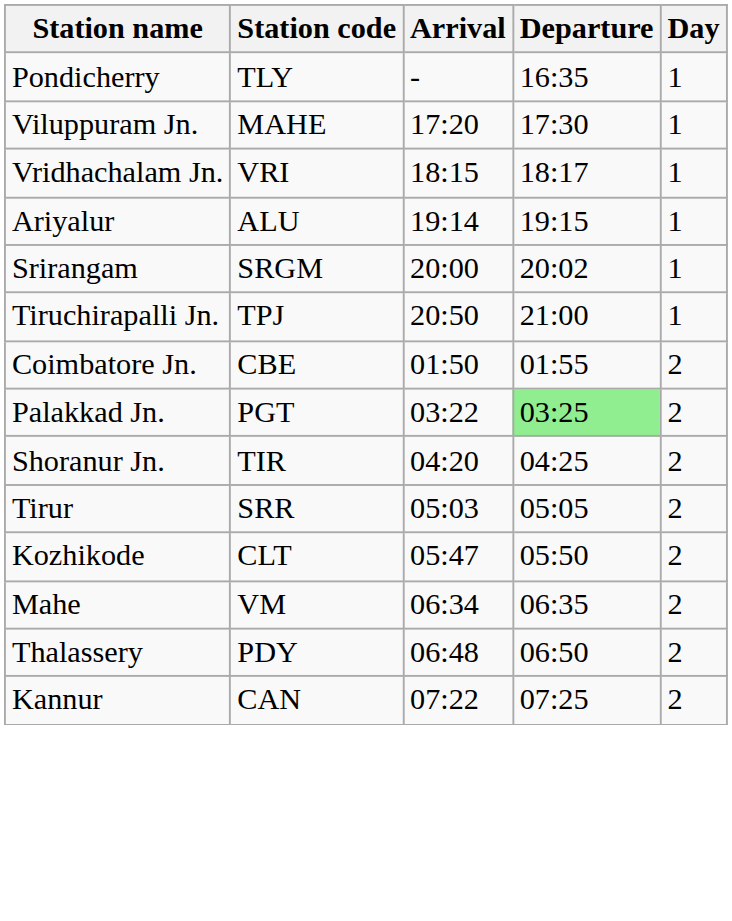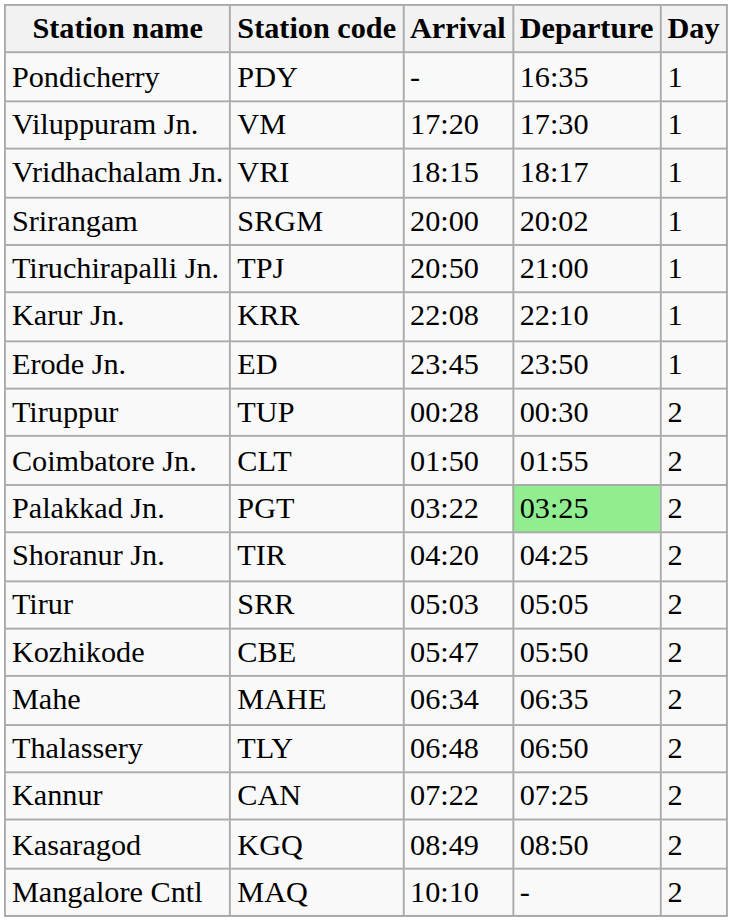Pondicherry | Station code: TLY -> PDY
Viluppuram Jn. | Station code: MAHE -> VM
- row: Ariyalur | ALU | 19:14 | 19:15 | 1
+ row: Karur Jn. | KRR | 22:08 | 22:10 | 1
+ row: Erode Jn. | ED | 23:45 | 23:50 | 1
+ row: Tiruppur | TUP | 00:28 | 00:30 | 2
Coimbatore Jn. | Station code: CBE -> CLT
Kozhikode | Station code: CLT -> CBE
Mahe | Station code: VM -> MAHE
Thalassery | Station code: PDY -> TLY
+ row: Kasaragod | KGQ | 08:49 | 08:50 | 2
+ row: Mangalore Cntl | MAQ | 10:10 | - | 2
